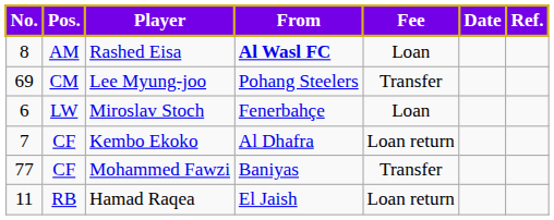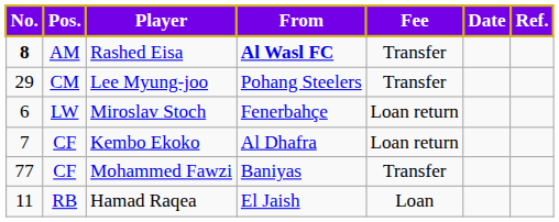Rashed Eisa | No.: normal -> bold
Rashed Eisa | Fee: Loan -> Transfer
Lee Myung-joo | No.: 69 -> 29
Miroslav Stoch | Fee: Loan -> Loan return
Hamad Raqea | Fee: Loan return -> Loan
